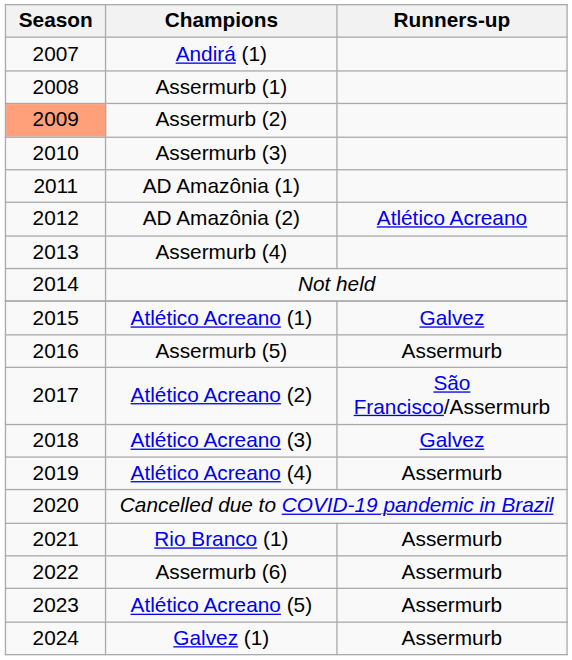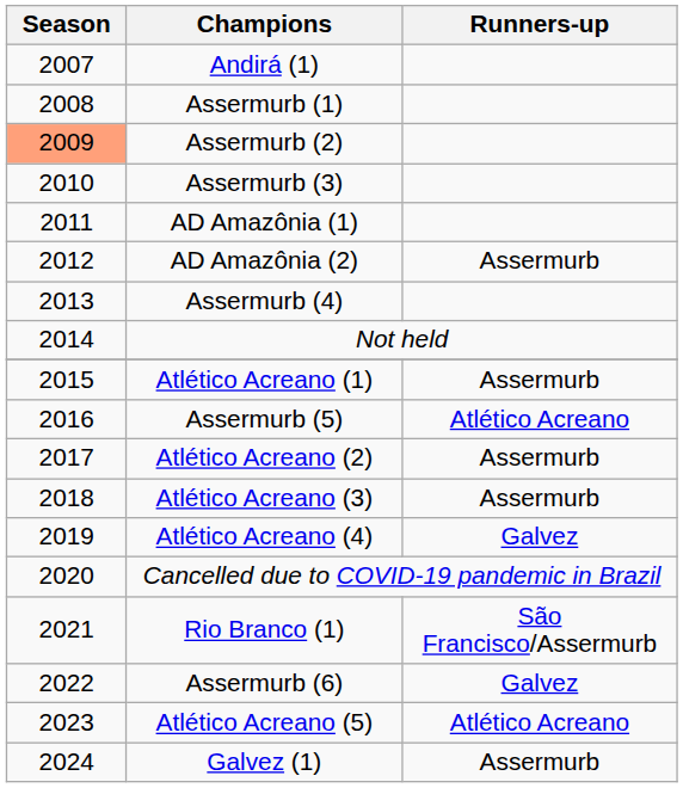AD Amazônia (2) | Runners-up: Atlético Acreano -> Assermurb
Atlético Acreano (1) | Runners-up: Galvez -> Assermurb
Assermurb (5) | Runners-up: Assermurb -> Atlético Acreano
Atlético Acreano (2) | Runners-up: São Francisco/Assermurb -> Assermurb
Atlético Acreano (3) | Runners-up: Galvez -> Assermurb
Atlético Acreano (4) | Runners-up: Assermurb -> Galvez
Rio Branco (1) | Runners-up: Assermurb -> São Francisco/Assermurb
Assermurb (6) | Runners-up: Assermurb -> Galvez
Atlético Acreano (5) | Runners-up: Assermurb -> Atlético Acreano
